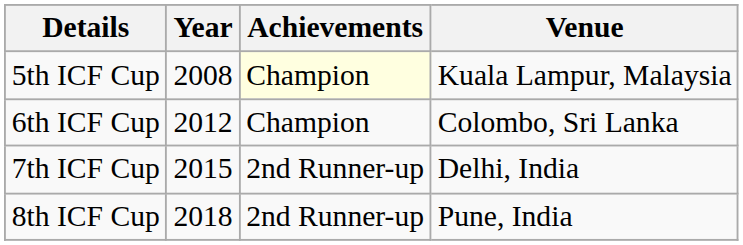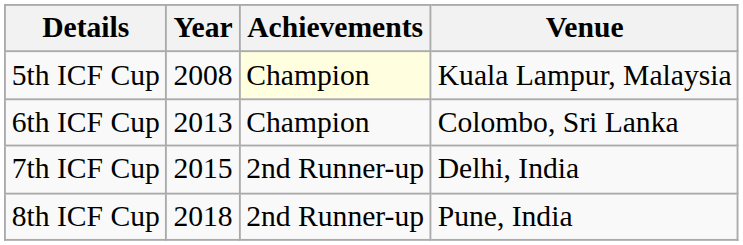6th ICF Cup | Year: 2012 -> 2013
